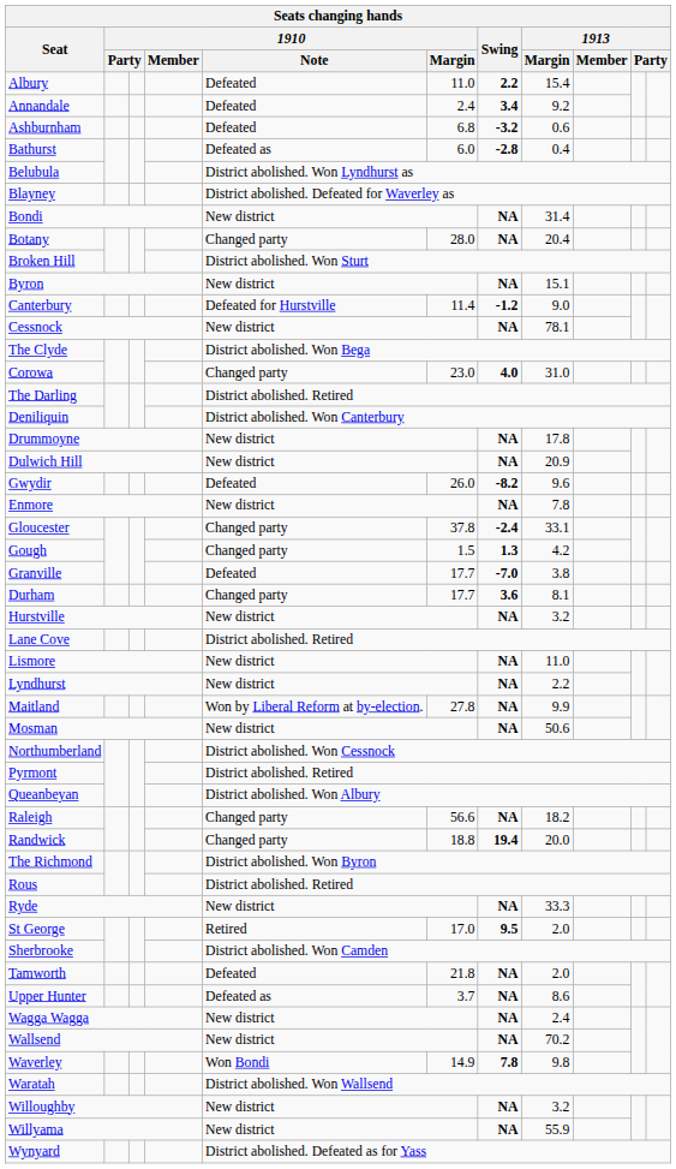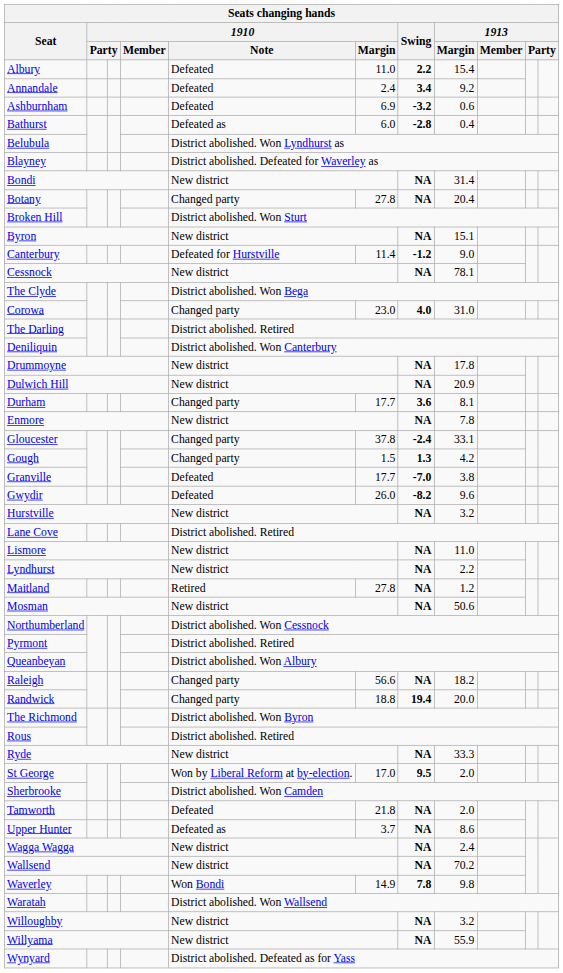Ashburnham | 1910 / Margin: 6.8 -> 6.9
Botany | 1910 / Margin: 28.0 -> 27.8
rows swapped: Durham <-> Gwydir
Maitland | 1910 / Note: Won by Liberal Reform at by-election. -> Retired
Maitland | 1913 / Margin: 9.9 -> 1.2
St George | 1910 / Note: Retired -> Won by Liberal Reform at by-election.
